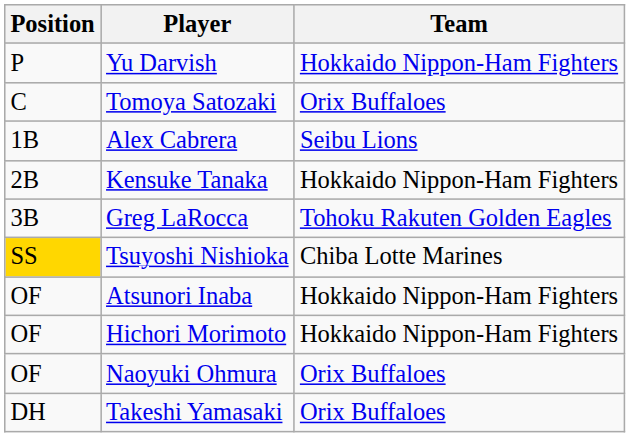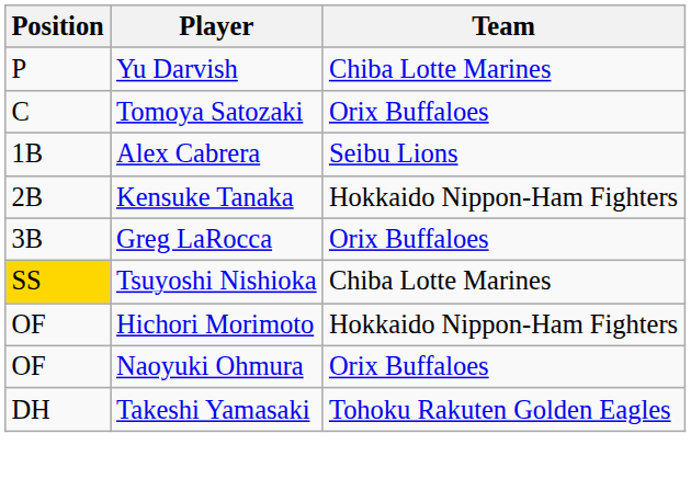Yu Darvish | Team: Hokkaido Nippon-Ham Fighters -> Chiba Lotte Marines
Greg LaRocca | Team: Tohoku Rakuten Golden Eagles -> Orix Buffaloes
- row: OF | Atsunori Inaba | Hokkaido Nippon-Ham Fighters
Takeshi Yamasaki | Team: Orix Buffaloes -> Tohoku Rakuten Golden Eagles
